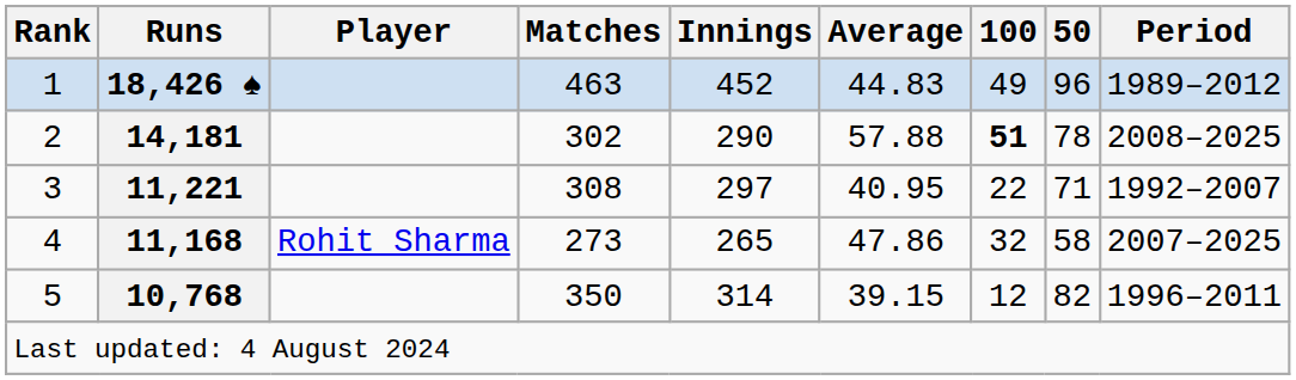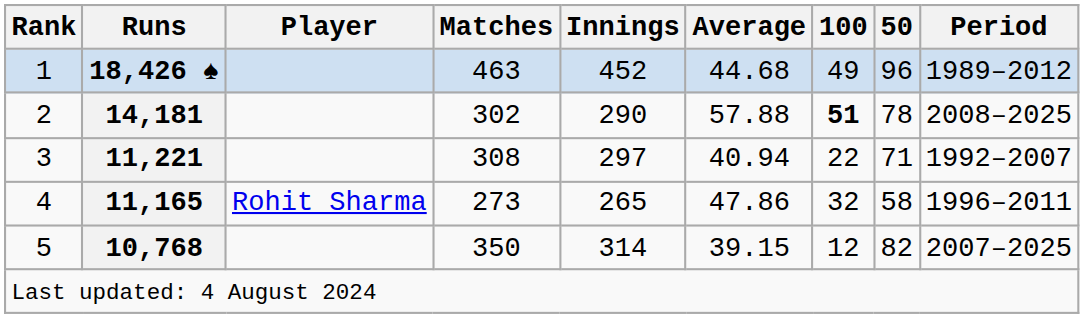1 | Average: 44.83 -> 44.68
3 | Average: 40.95 -> 40.94
4 | Runs: 11,168 -> 11,165
4 | Period: 2007–2025 -> 1996–2011
5 | Period: 1996–2011 -> 2007–2025
